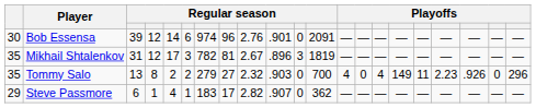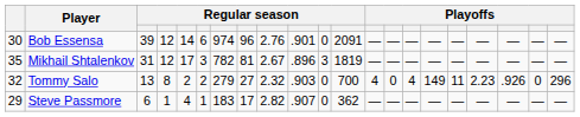Tommy Salo | column 1: 35 -> 32
